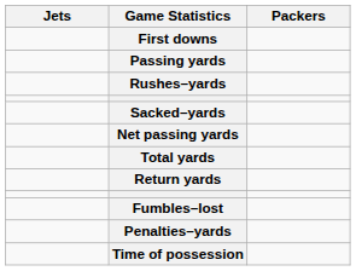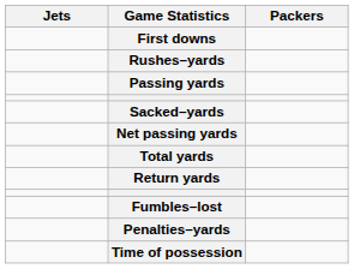rows swapped: Rushes–yards <-> Passing yards
